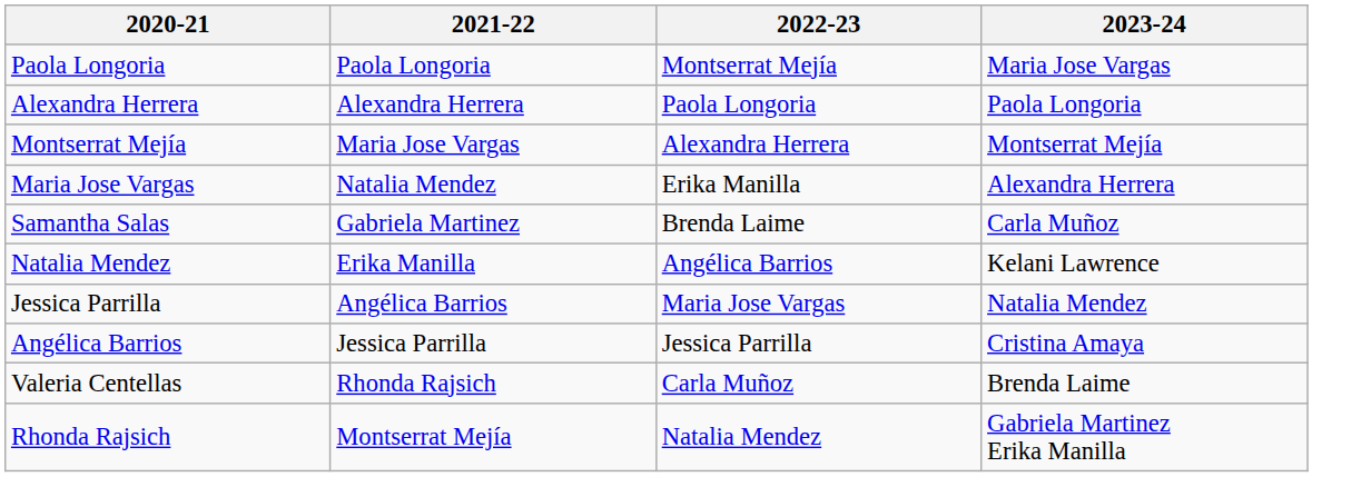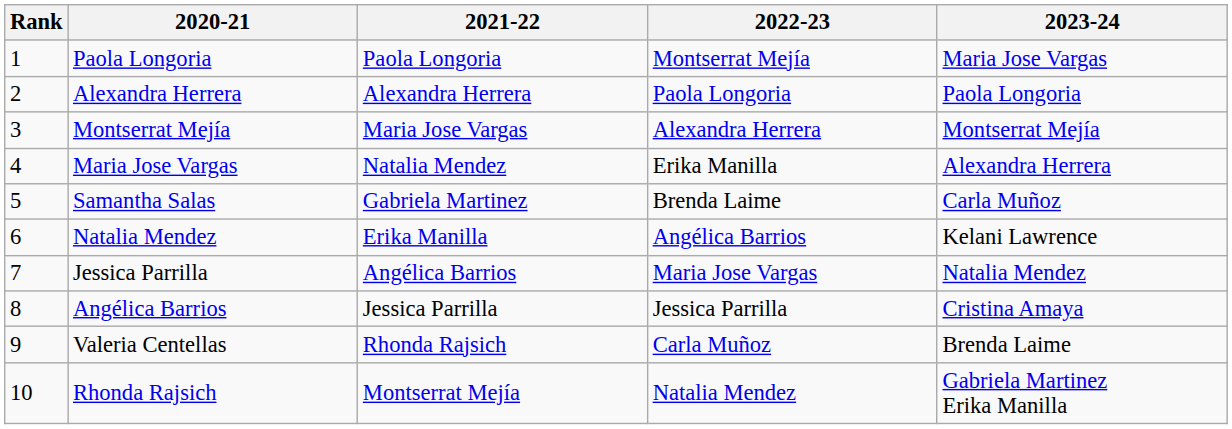+ column: Rank | 1 | 2 | 3 | 4 | 5 | 6 | 7 | 8 | 9 | 10
